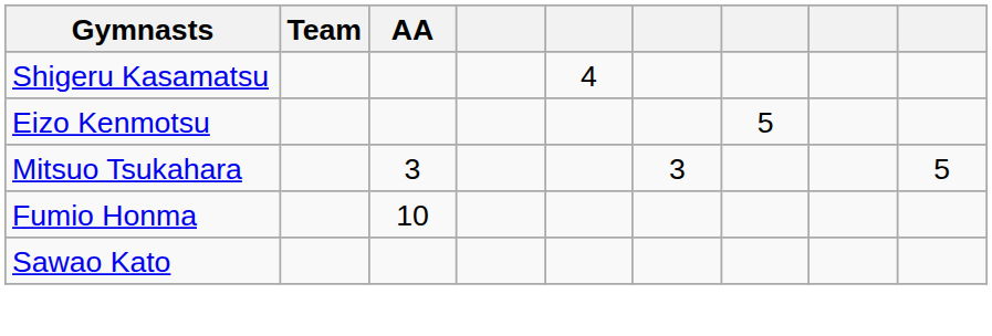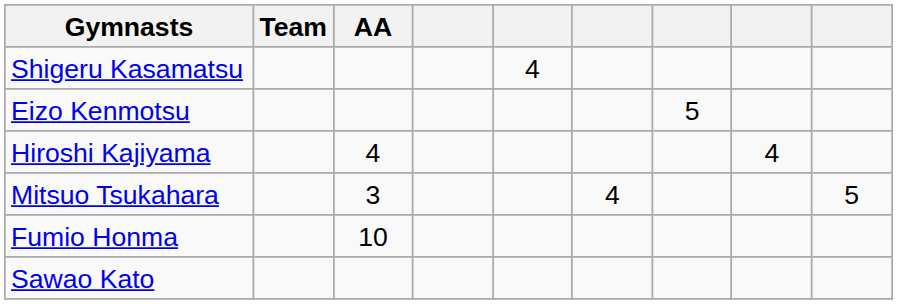+ row: Hiroshi Kajiyama | 4 | 4
Mitsuo Tsukahara | column 6: 3 -> 4
